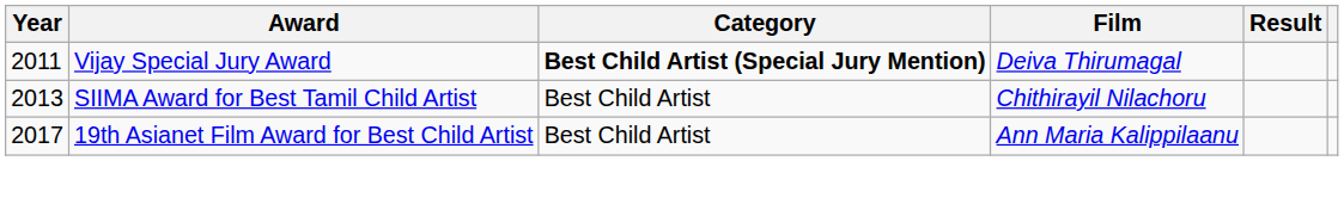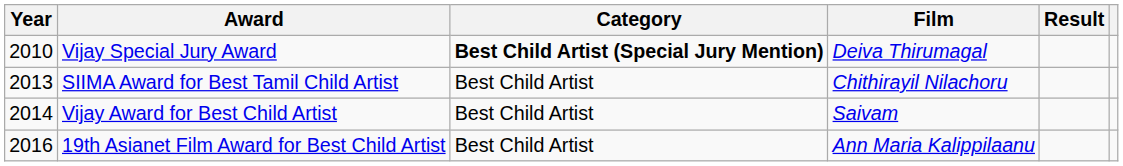Vijay Special Jury Award | Year: 2011 -> 2010
+ row: 2014 | Vijay Award for Best Child Artist | Best Child Artist | Saivam
19th Asianet Film Award for Best Child Artist | Year: 2017 -> 2016
